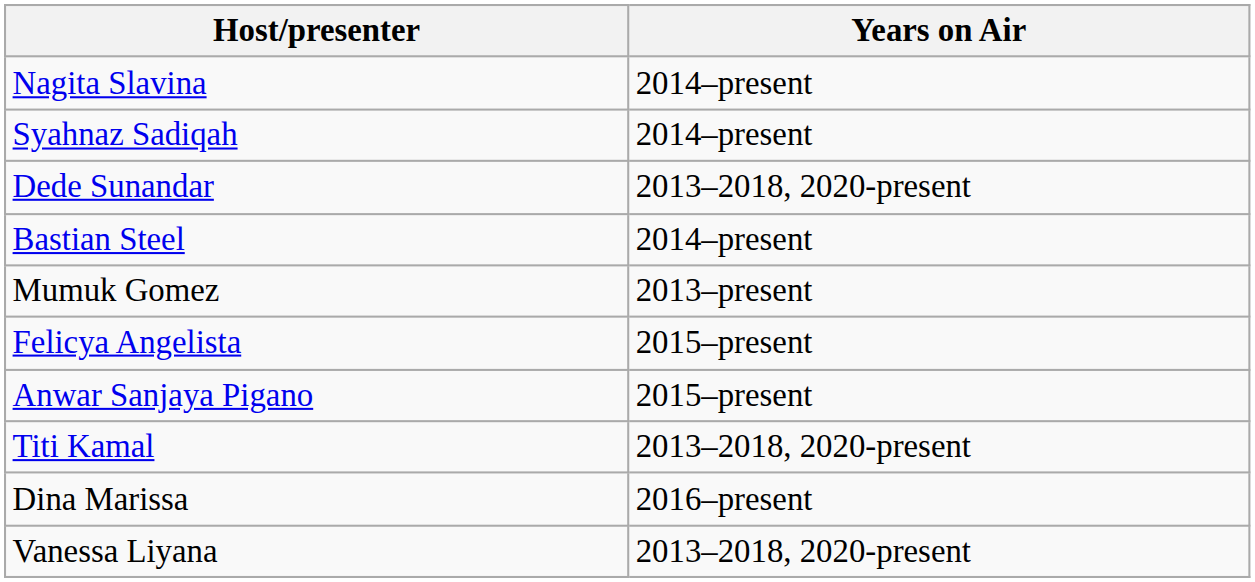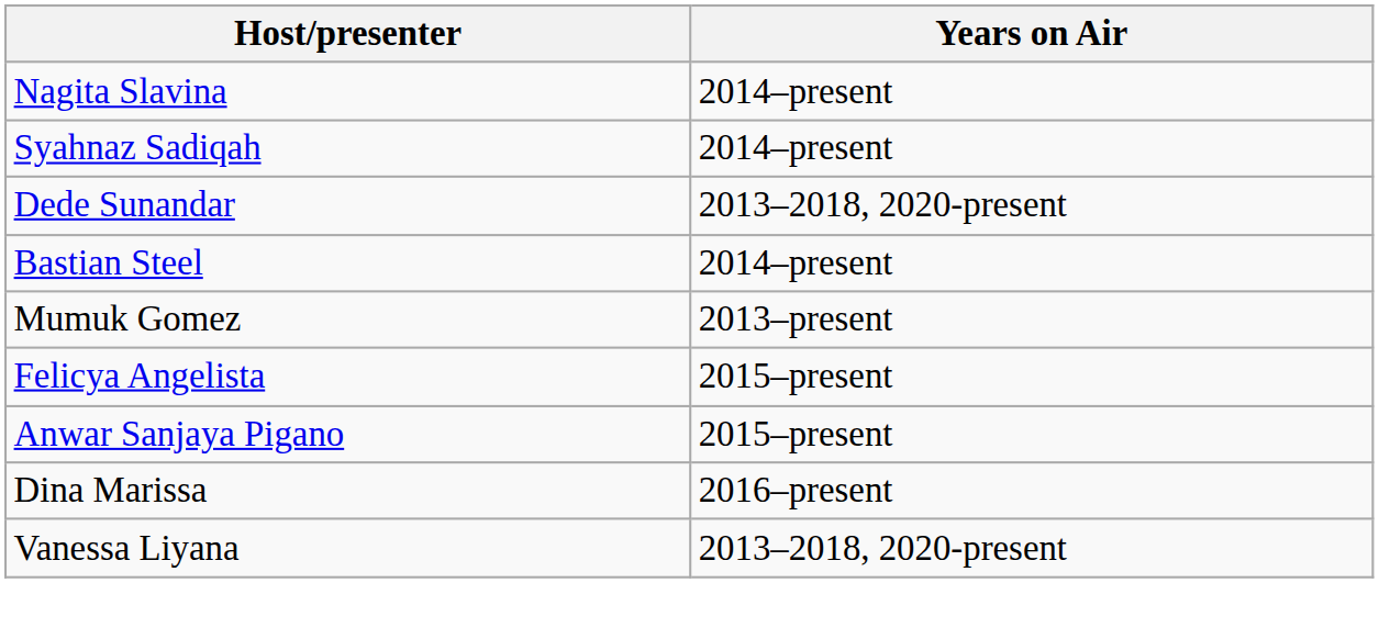- row: Titi Kamal | 2013–2018, 2020-present
